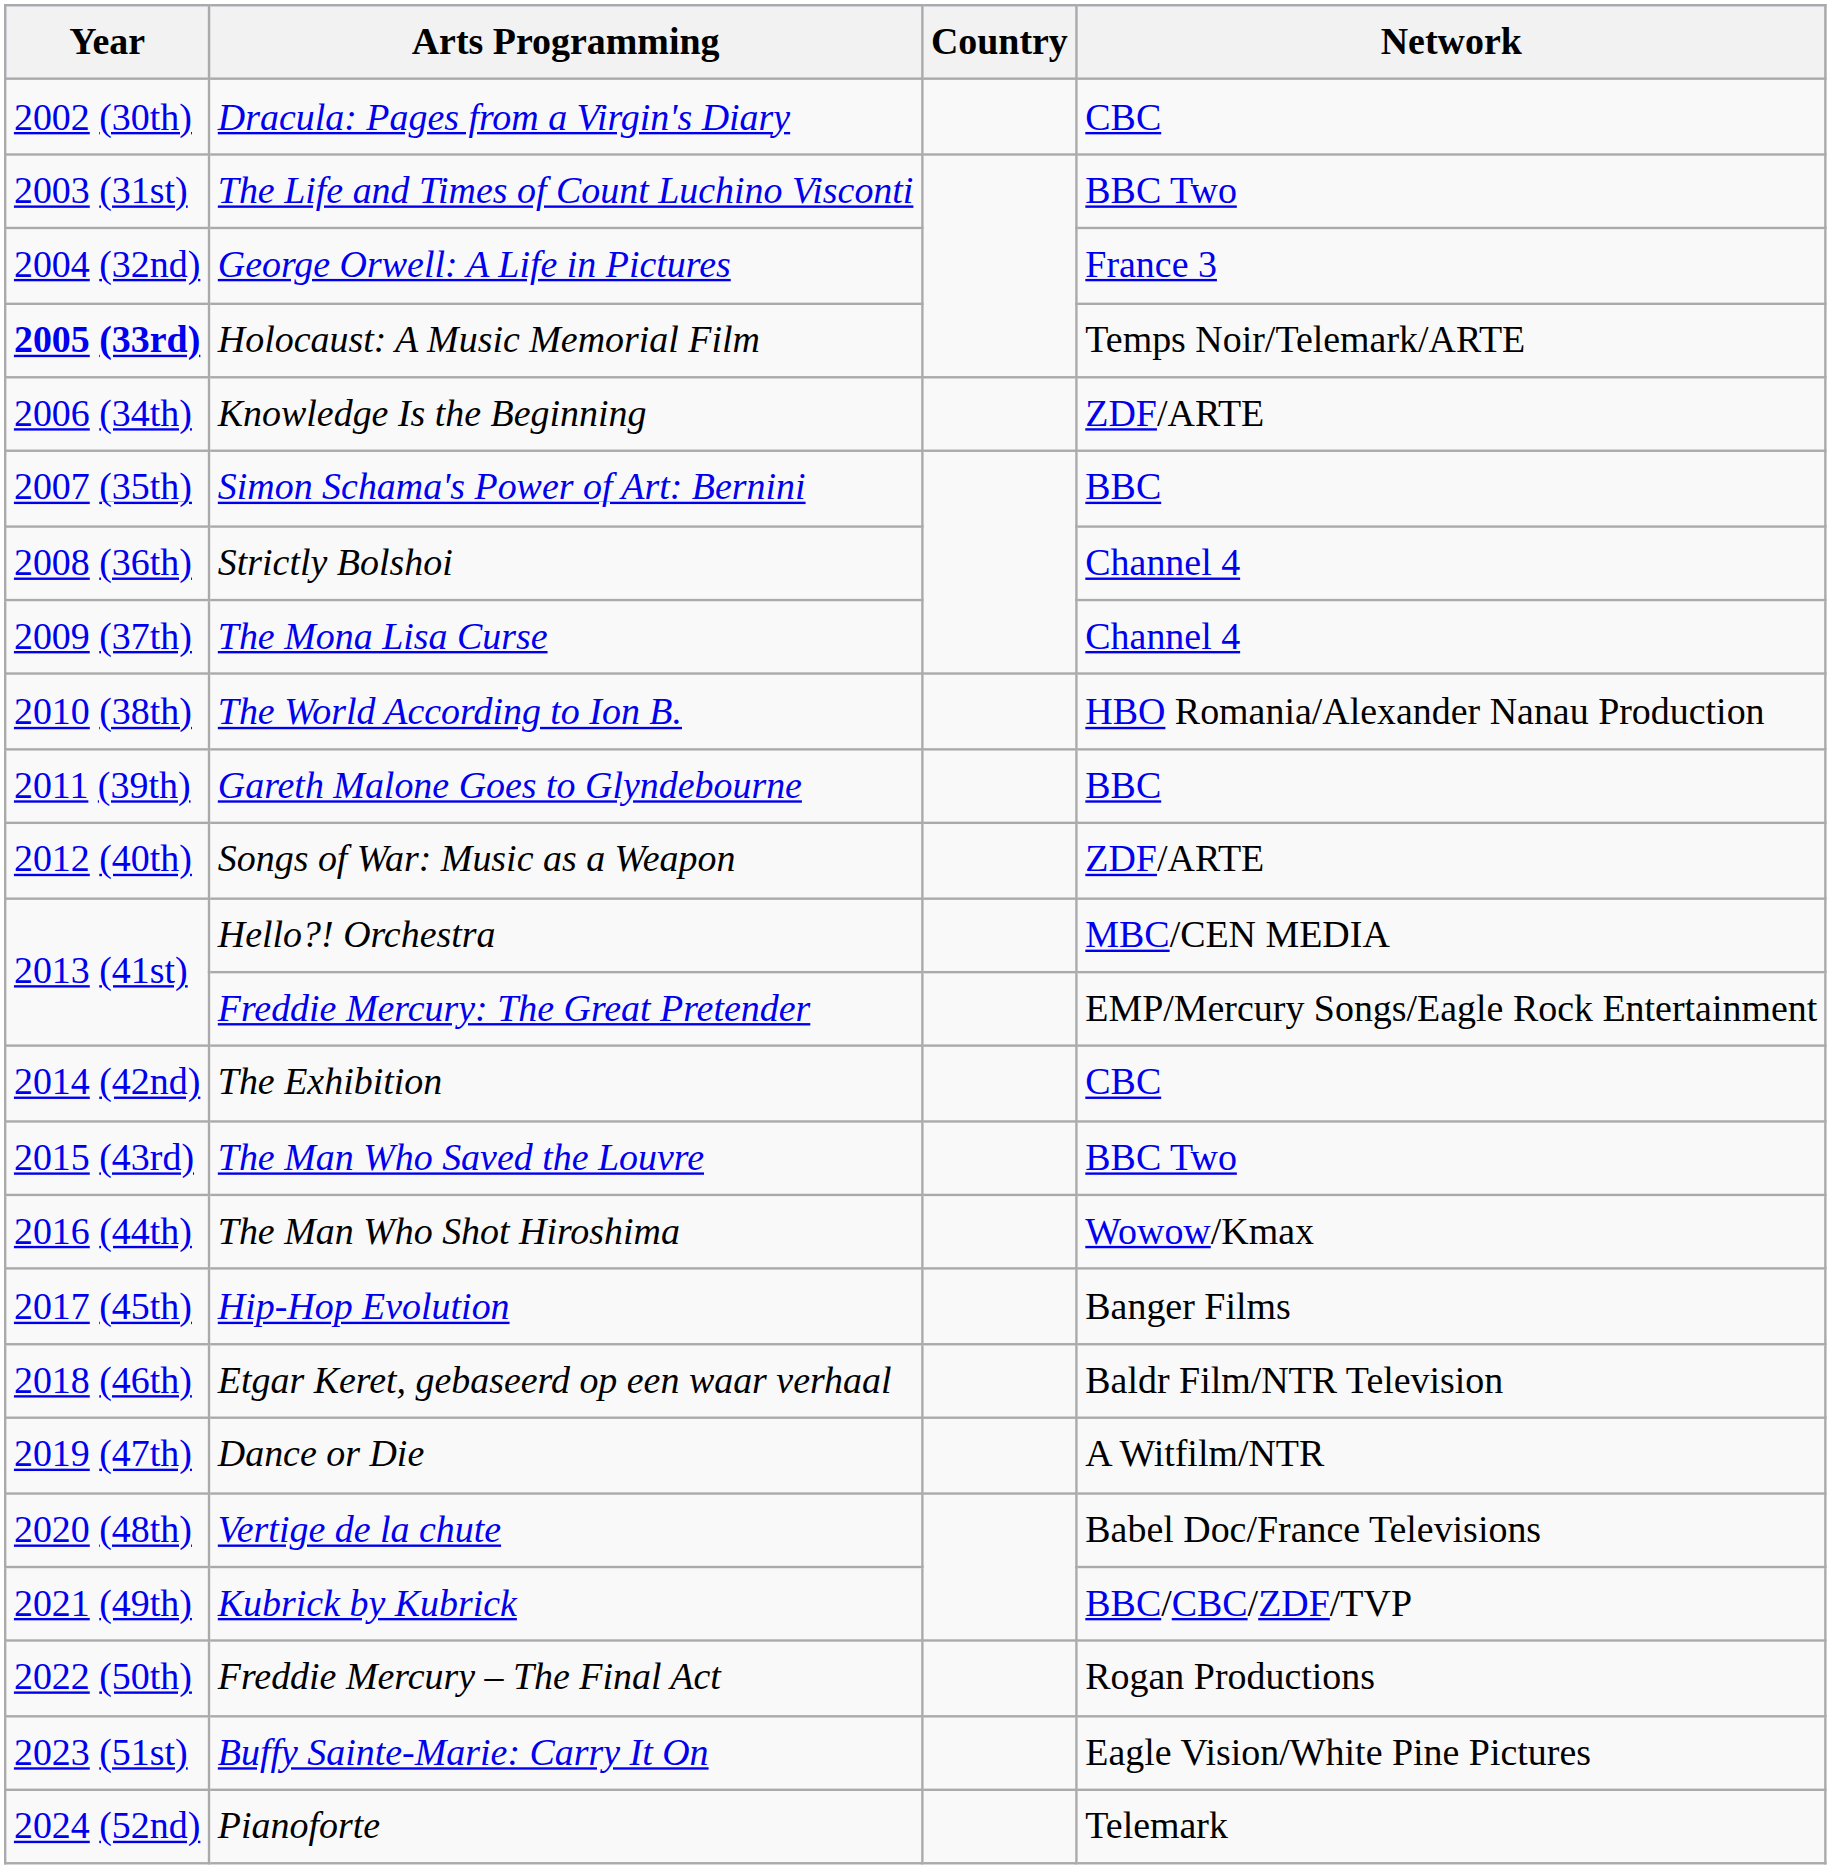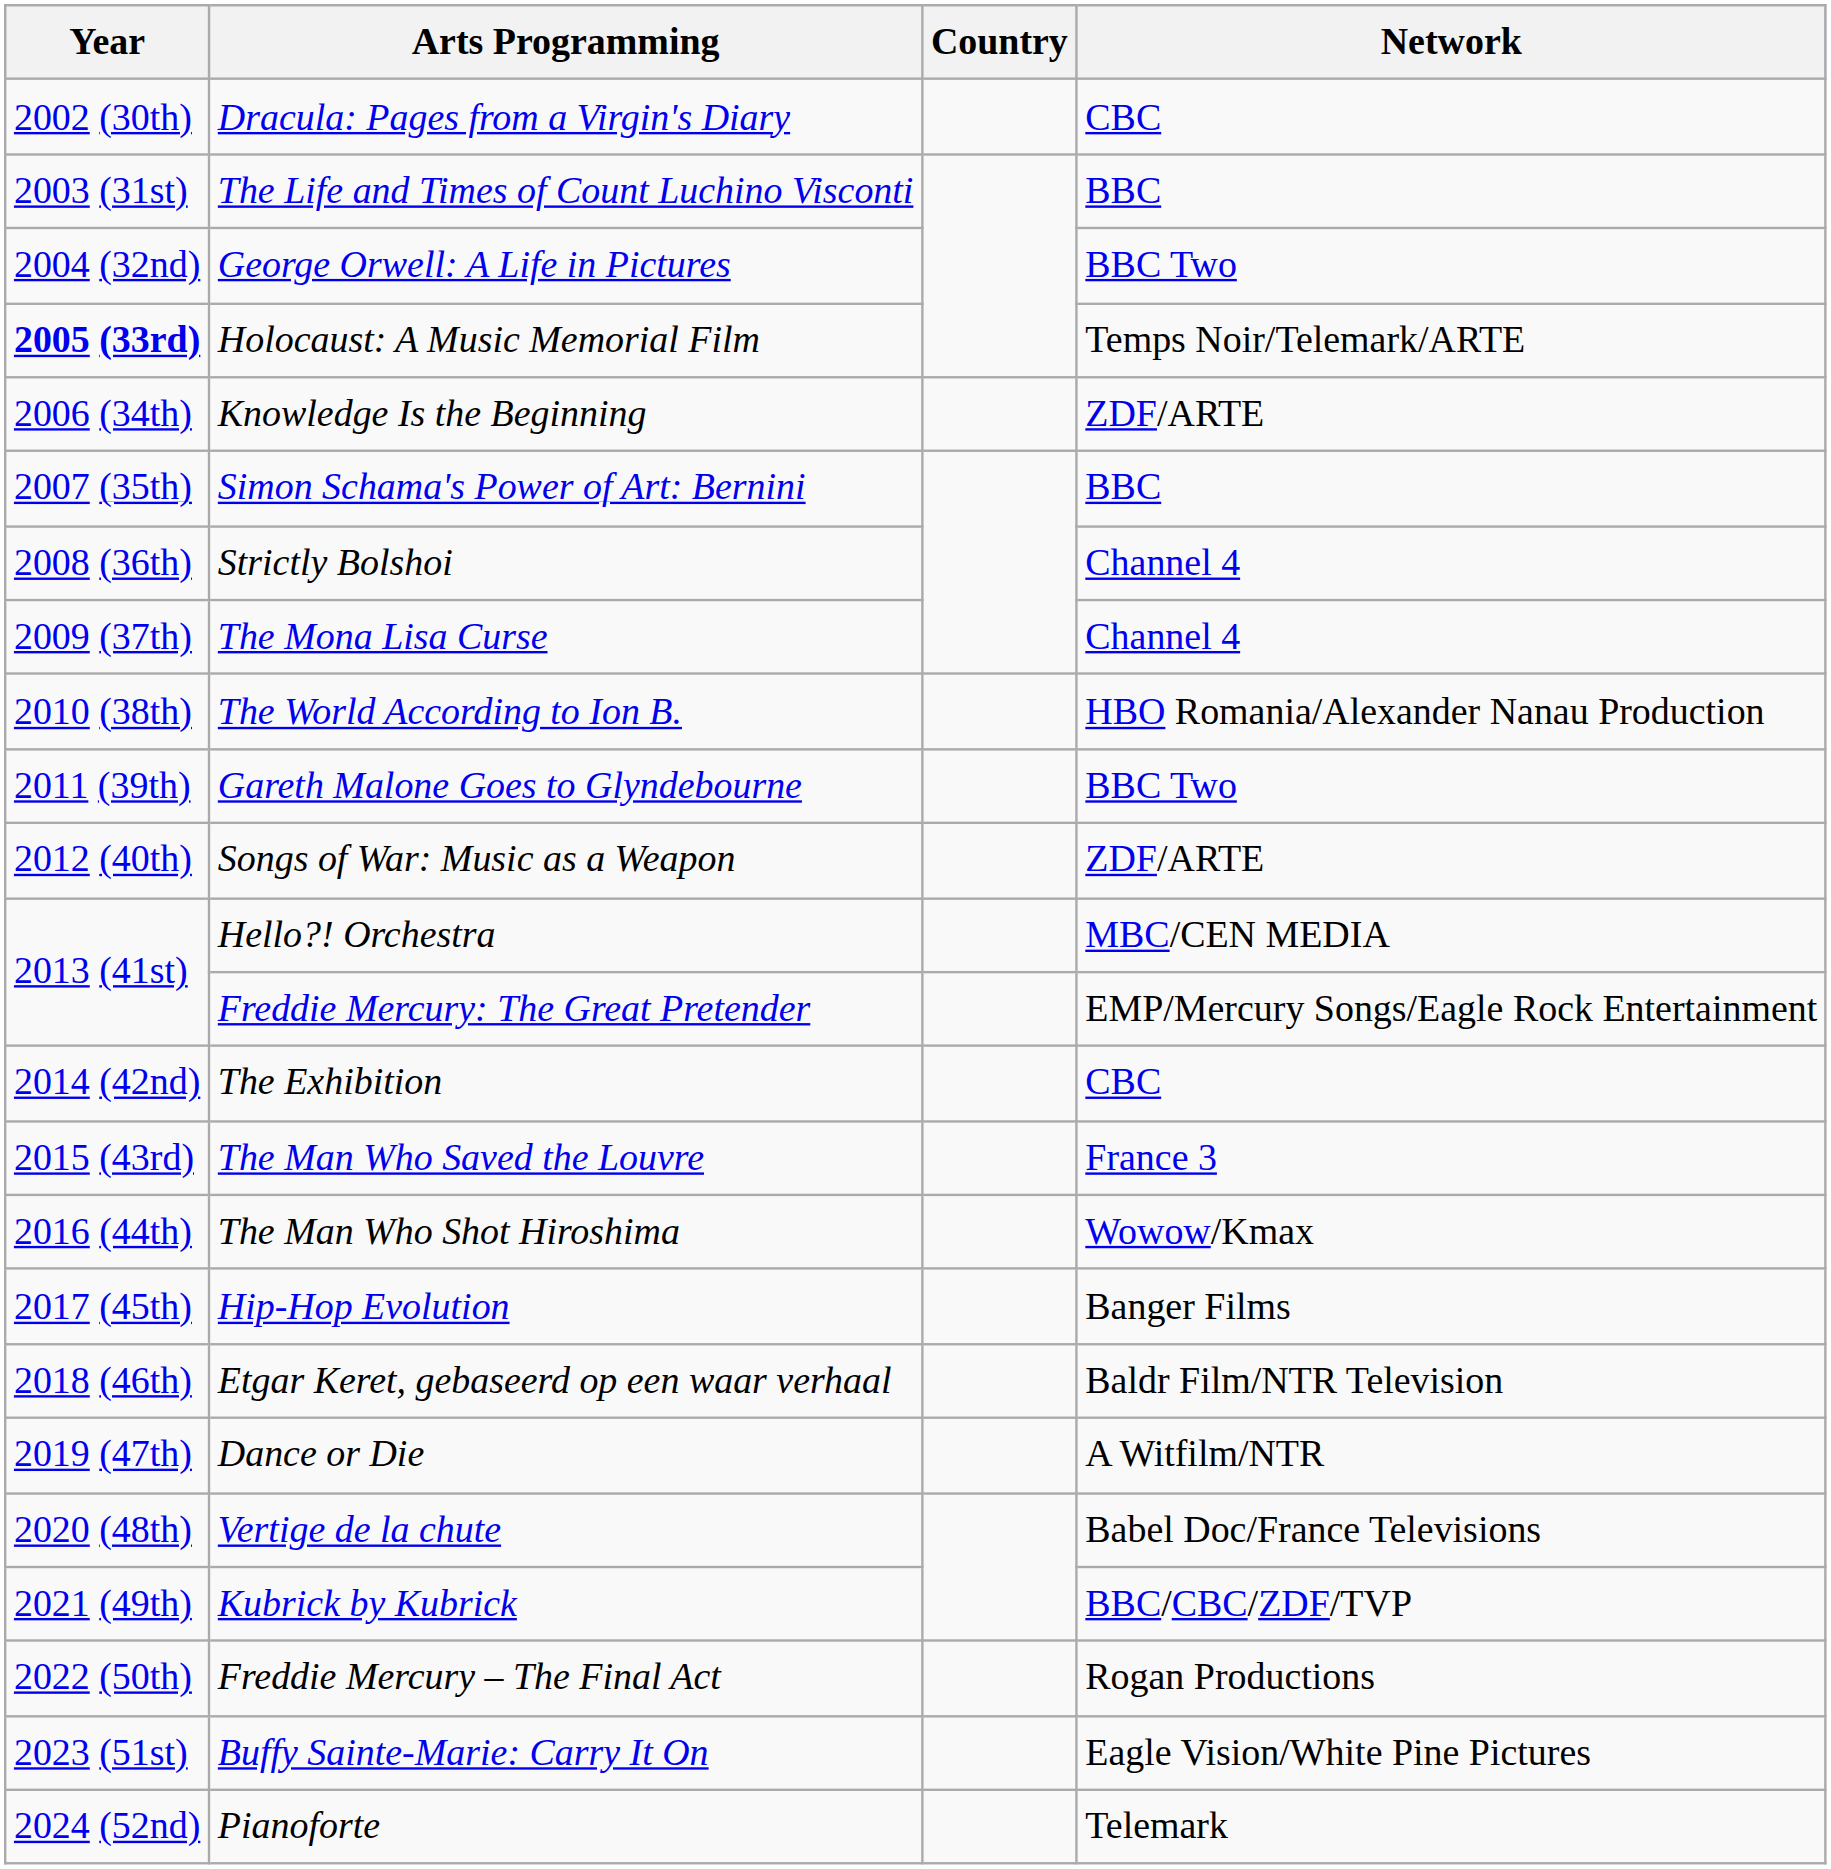The Life and Times of Count Luchino Visconti | Network: BBC Two -> BBC
George Orwell: A Life in Pictures | Network: France 3 -> BBC Two
Gareth Malone Goes to Glyndebourne | Network: BBC -> BBC Two
The Man Who Saved the Louvre | Network: BBC Two -> France 3
